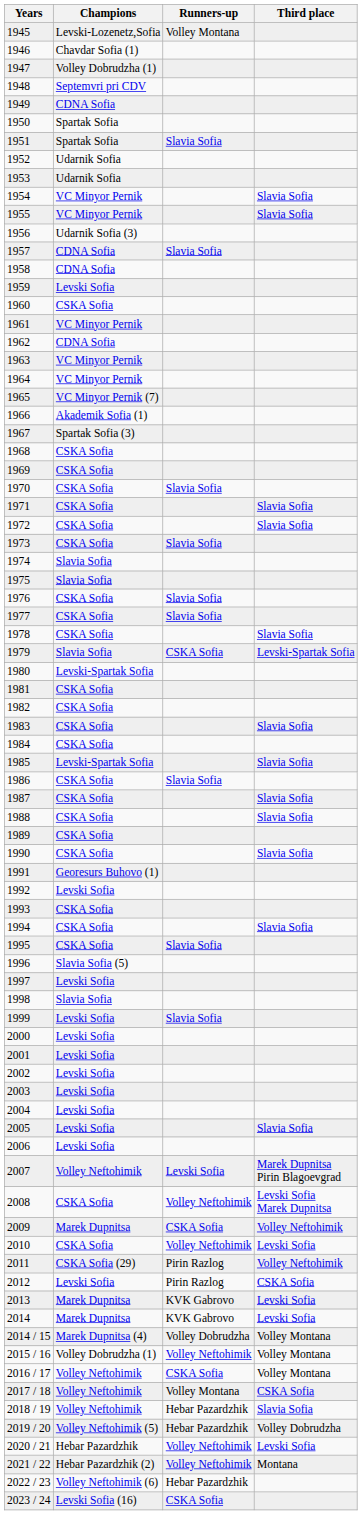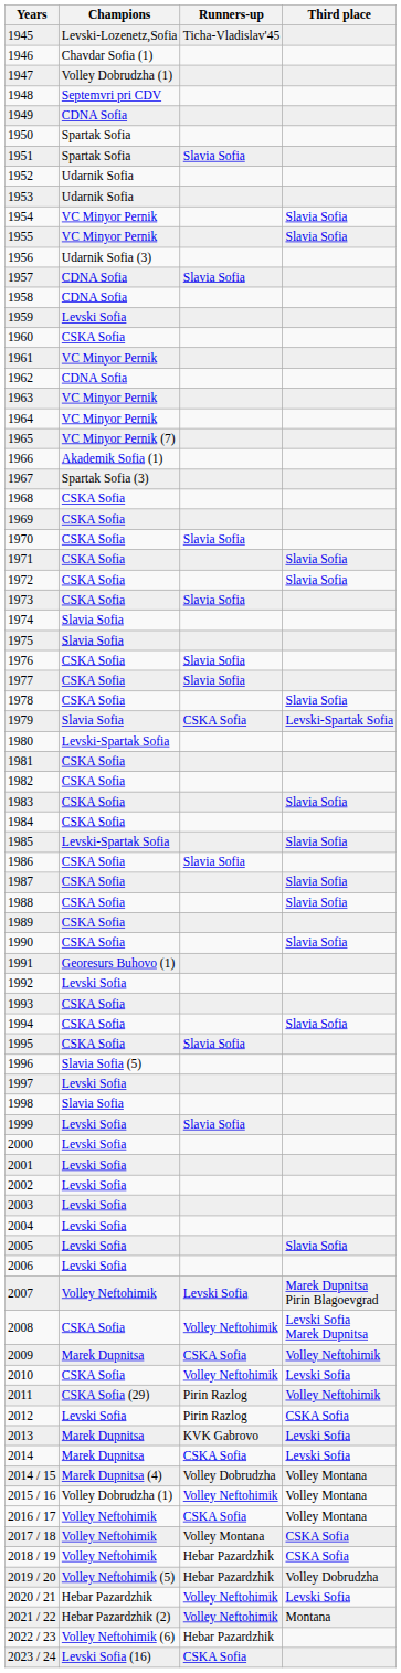1945 | Runners-up: Volley Montana -> Ticha-Vladislav'45
2014 | Runners-up: KVK Gabrovo -> CSKA Sofia
2018 / 19 | Third place: Slavia Sofia -> CSKA Sofia
